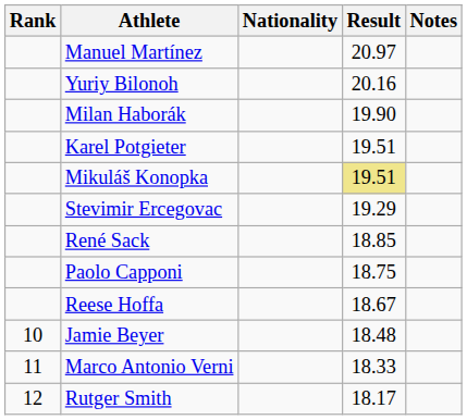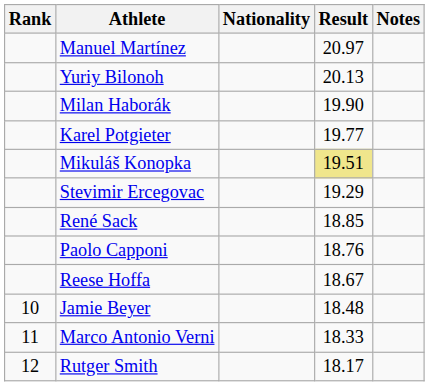Yuriy Bilonoh | Result: 20.16 -> 20.13
Karel Potgieter | Result: 19.51 -> 19.77
Paolo Capponi | Result: 18.75 -> 18.76
